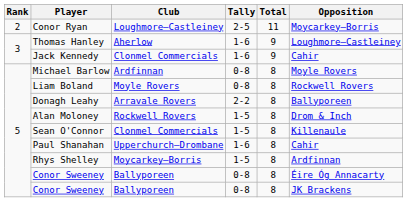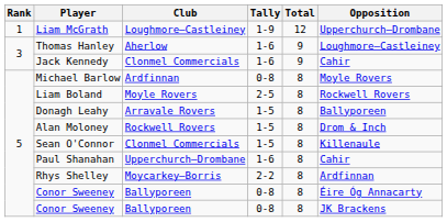+ row: 1 | Liam McGrath | Loughmore–Castleiney | 1-9 | 12 | Upperchurch–Drombane
- row: 2 | Conor Ryan | Loughmore–Castleiney | 2-5 | 11 | Moycarkey–Borris
Liam Boland | Tally: 0-8 -> 2-5
Donagh Leahy | Tally: 2-2 -> 1-5
Rhys Shelley | Tally: 1-5 -> 2-2
